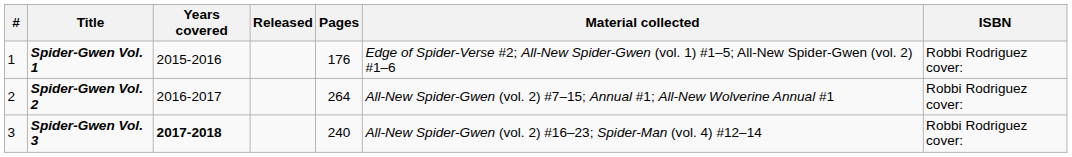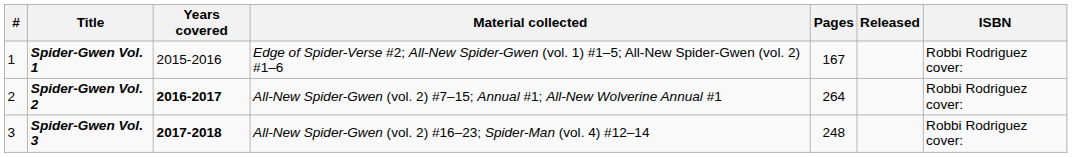columns swapped: Material collected <-> Released
Spider-Gwen Vol. 1 | Pages: 176 -> 167
Spider-Gwen Vol. 2 | Years covered: normal -> bold
Spider-Gwen Vol. 3 | Pages: 240 -> 248
